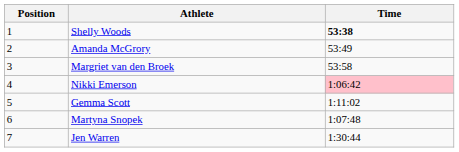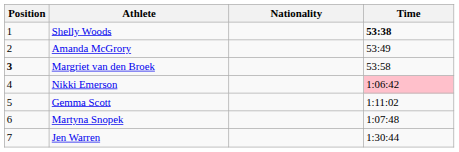+ column: Nationality
Margriet van den Broek | Position: normal -> bold
